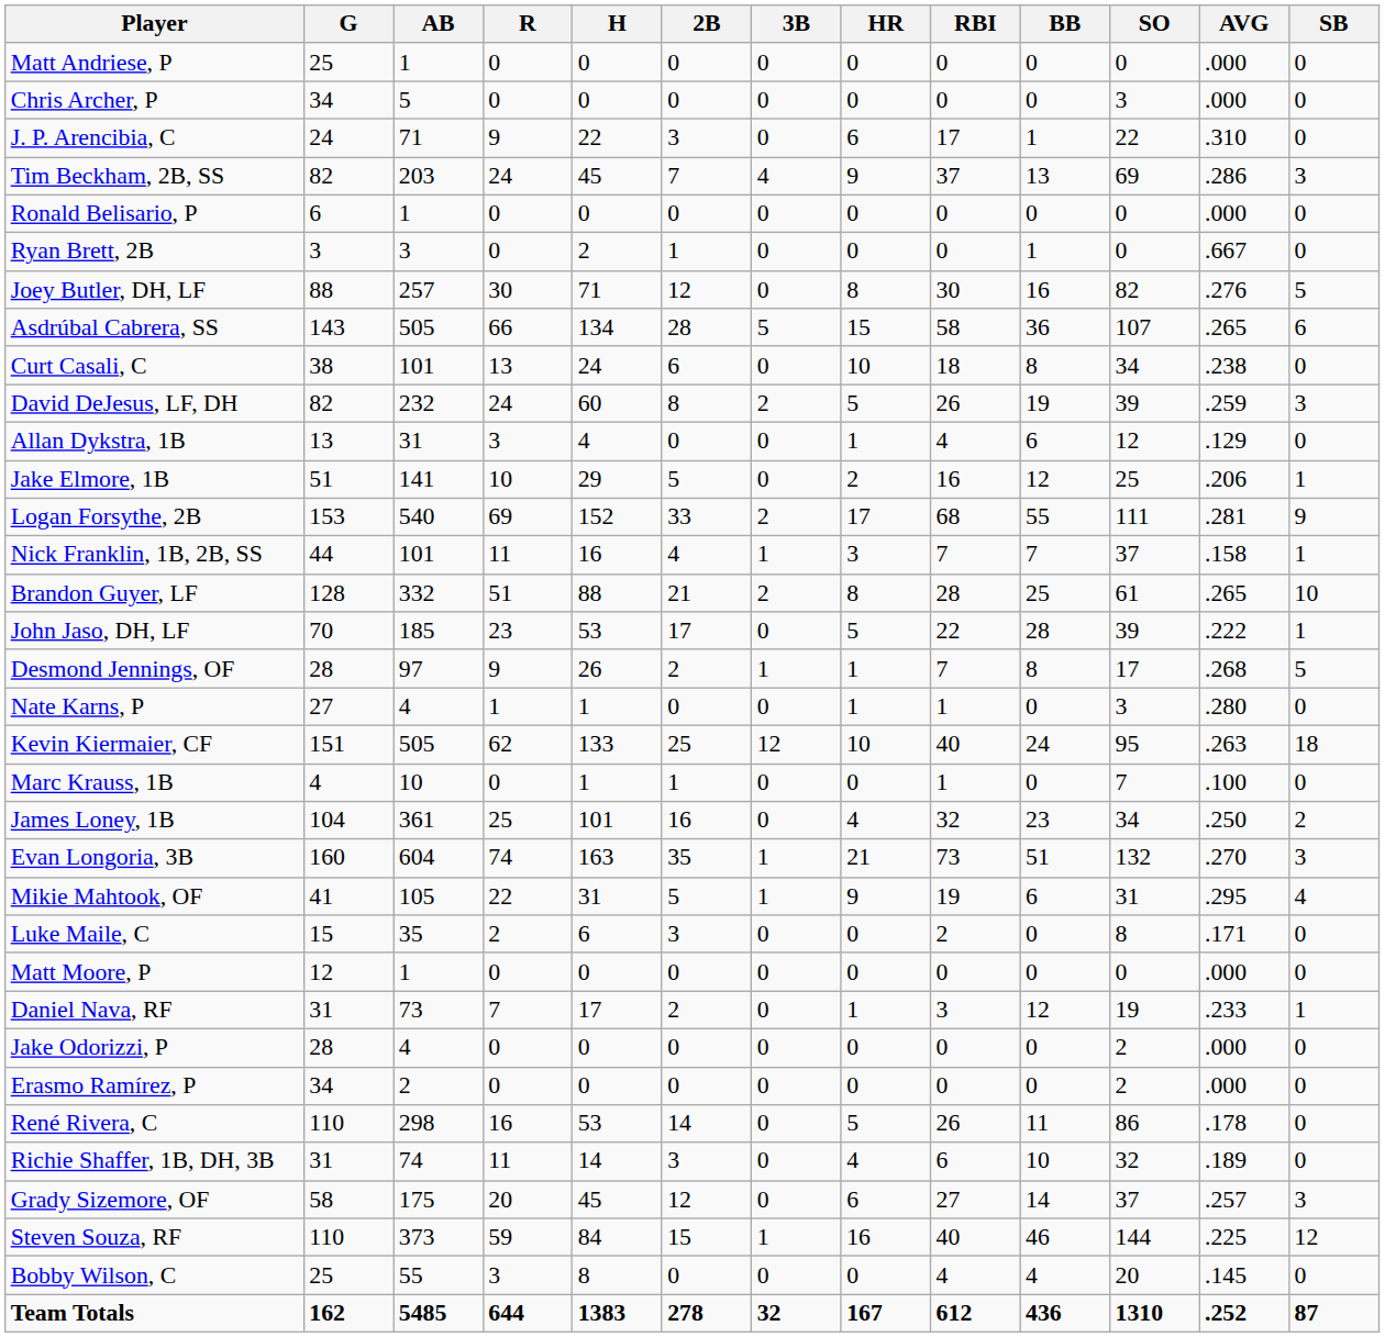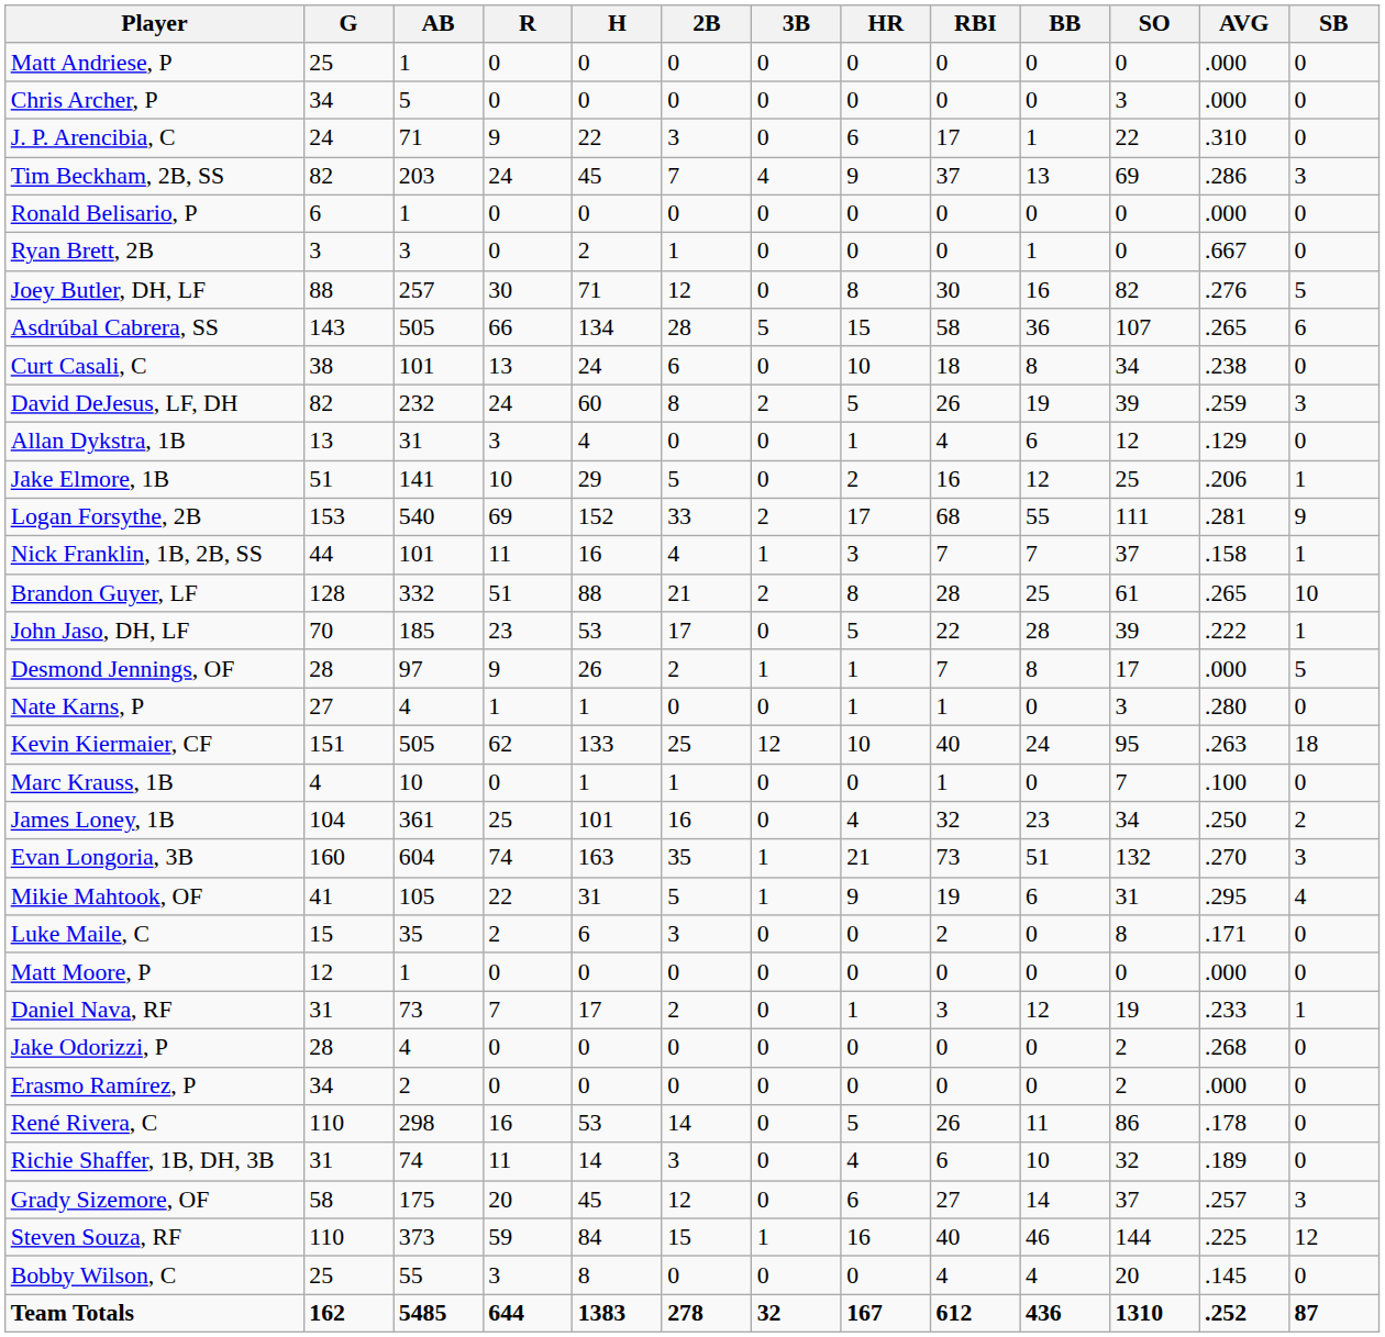Desmond Jennings, OF | AVG: .268 -> .000
Jake Odorizzi, P | AVG: .000 -> .268
